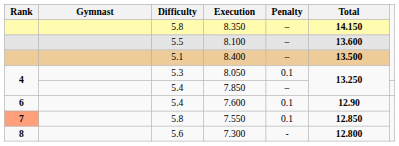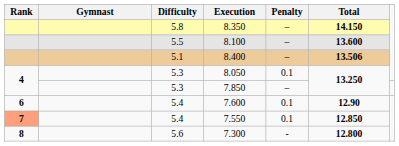8.400 | Total: 13.500 -> 13.506
7.850 | Difficulty: 5.4 -> 5.3
7.550 | Difficulty: 5.8 -> 5.4
